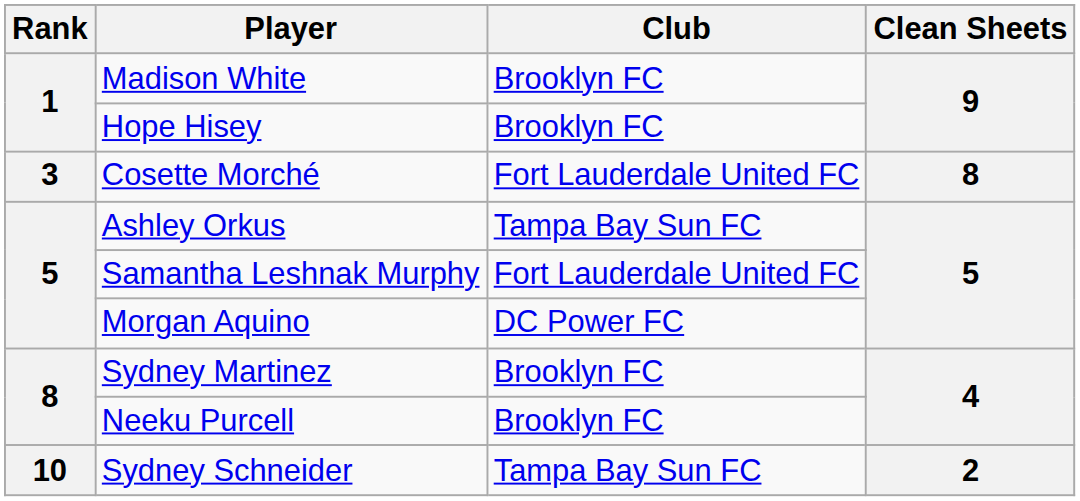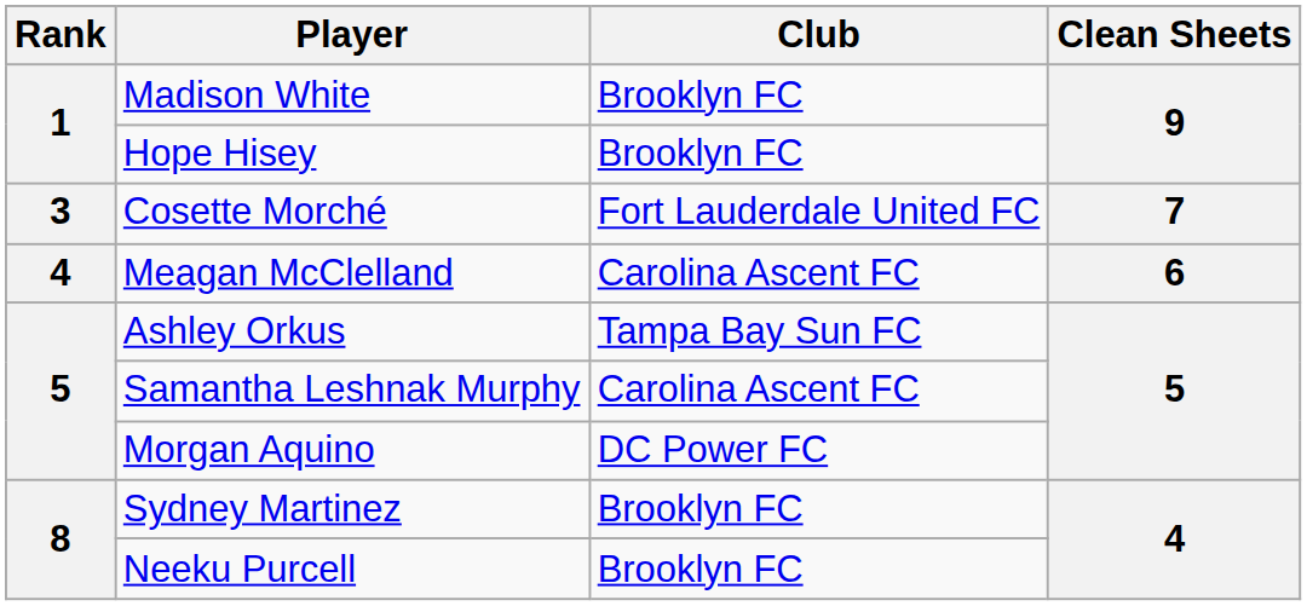Cosette Morché | Clean Sheets: 8 -> 7
+ row: 4 | Meagan McClelland | Carolina Ascent FC | 6
Samantha Leshnak Murphy | Club: Fort Lauderdale United FC -> Carolina Ascent FC
- row: 10 | Sydney Schneider | Tampa Bay Sun FC | 2
